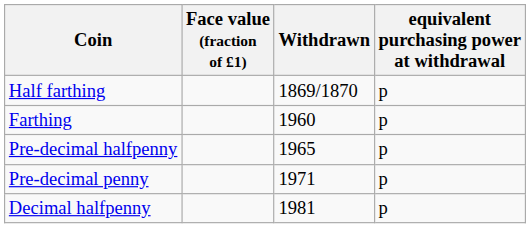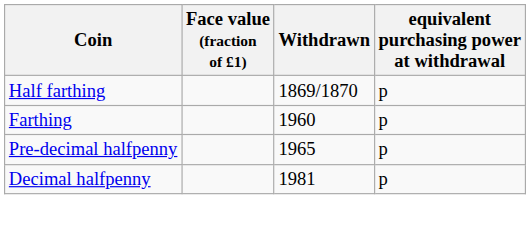- row: Pre-decimal penny | 1971 | p
